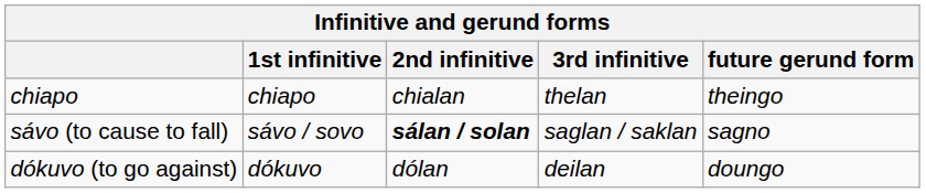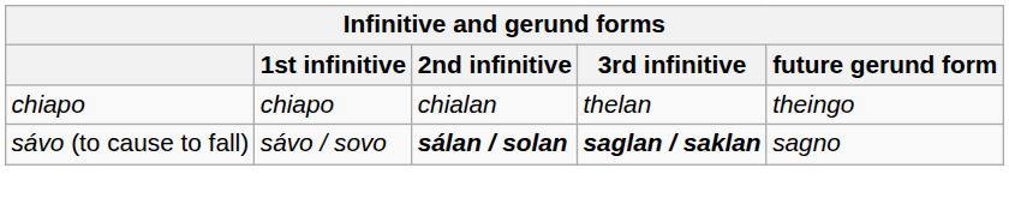sávo (to cause to fall) | 3rd infinitive: normal -> bold
- row: dókuvo (to go against) | dókuvo | dólan | deilan | doungo
